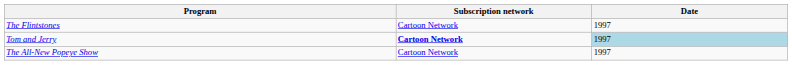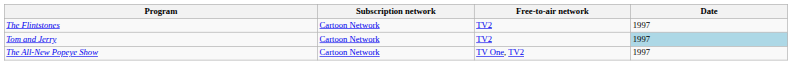+ column: Free-to-air network | TV2 | TV2 | TV One, TV2
Tom and Jerry | Subscription network: bold -> normal
